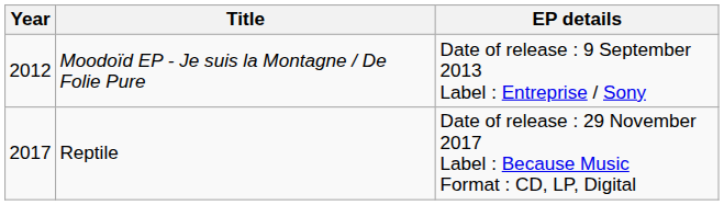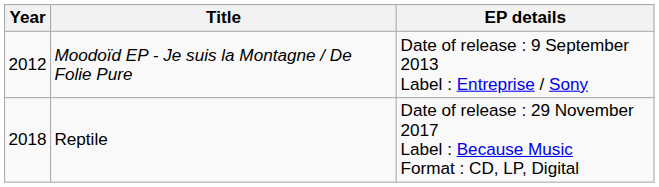Reptile | Year: 2017 -> 2018
